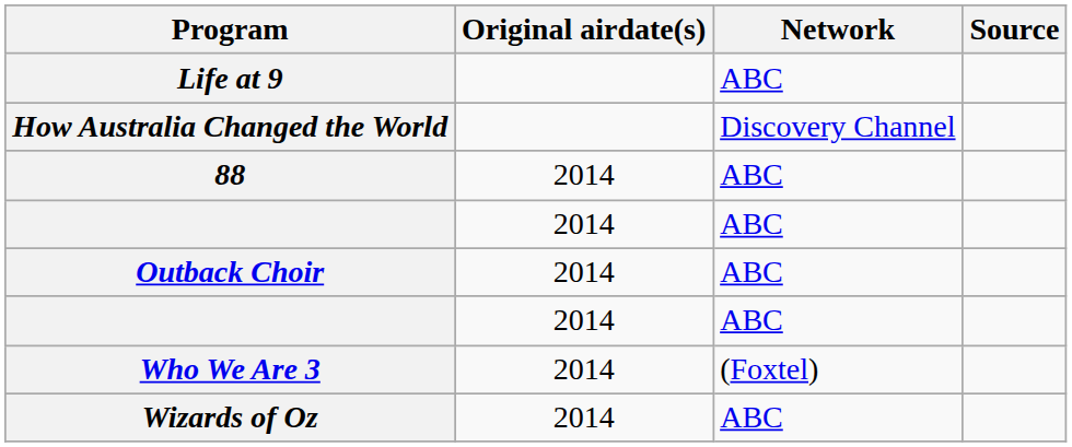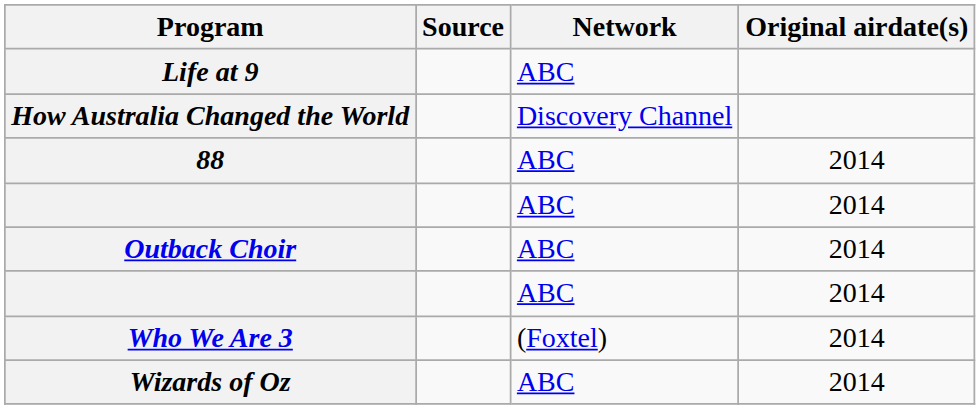columns swapped: Original airdate(s) <-> Source
